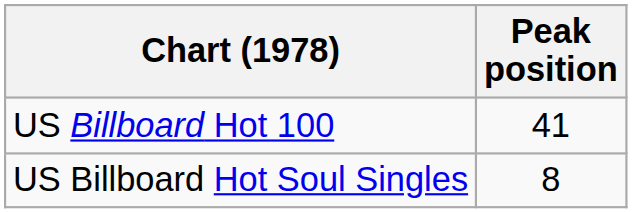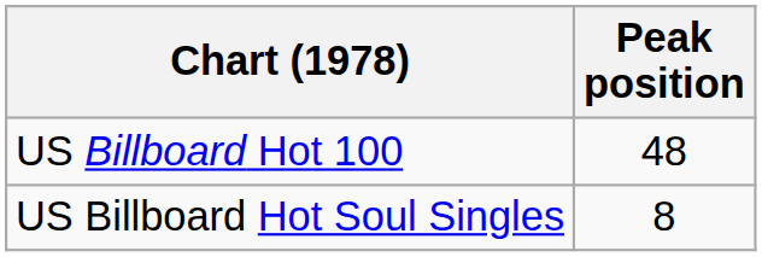US Billboard Hot 100 | Peak position: 41 -> 48
